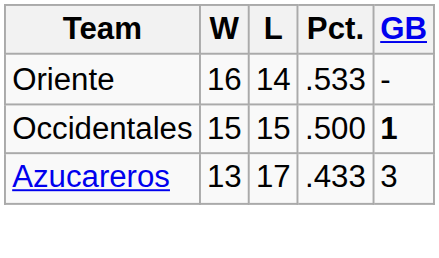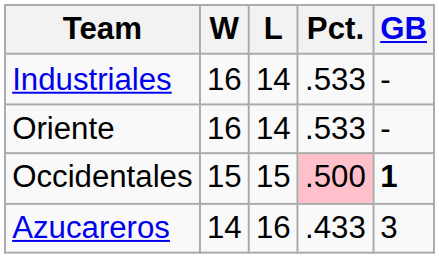+ row: Industriales | 16 | 14 | .533 | -
Occidentales | Pct.: no background -> pink background
Azucareros | W: 13 -> 14
Azucareros | L: 17 -> 16
